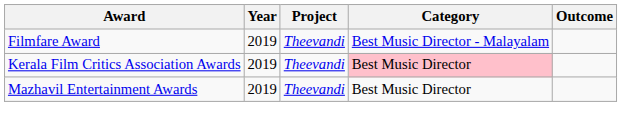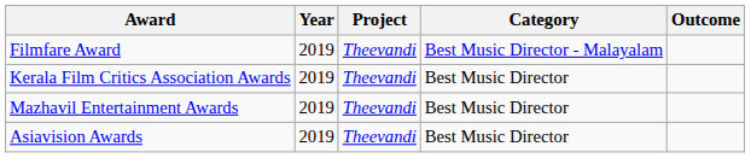Kerala Film Critics Association Awards | Category: pink background -> no background
+ row: Asiavision Awards | 2019 | Theevandi | Best Music Director
